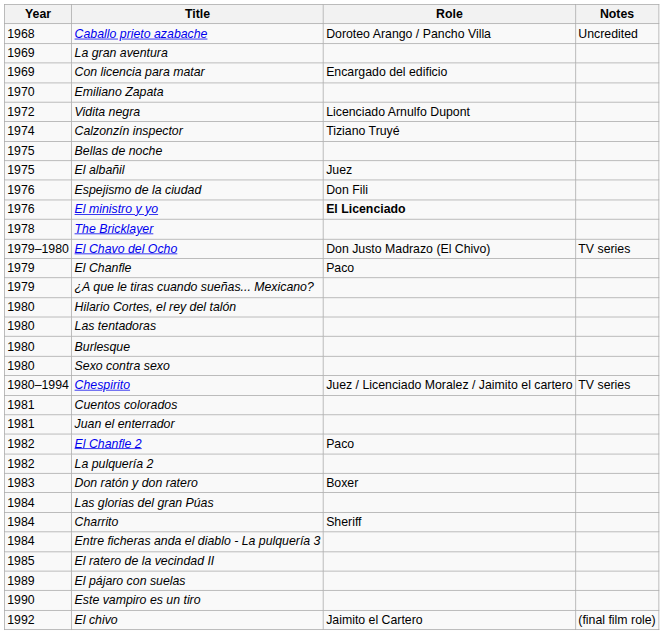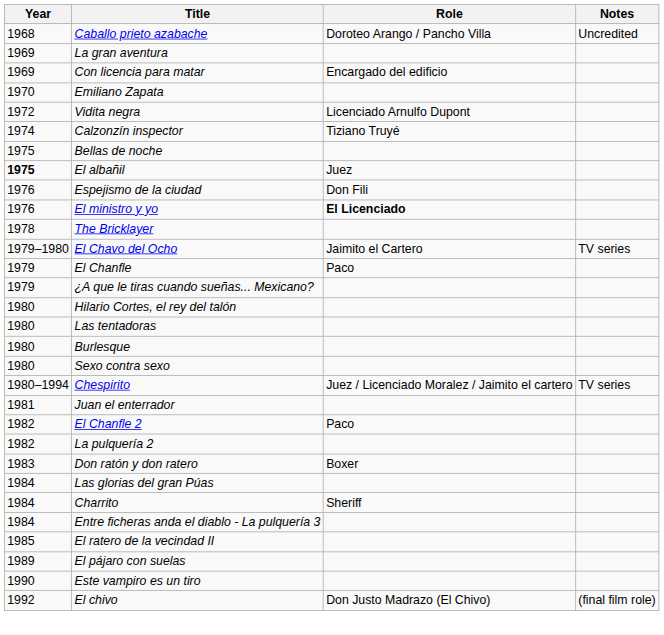El albañil | Year: normal -> bold
El Chavo del Ocho | Role: Don Justo Madrazo (El Chivo) -> Jaimito el Cartero
- row: 1981 | Cuentos colorados
El chivo | Role: Jaimito el Cartero -> Don Justo Madrazo (El Chivo)
